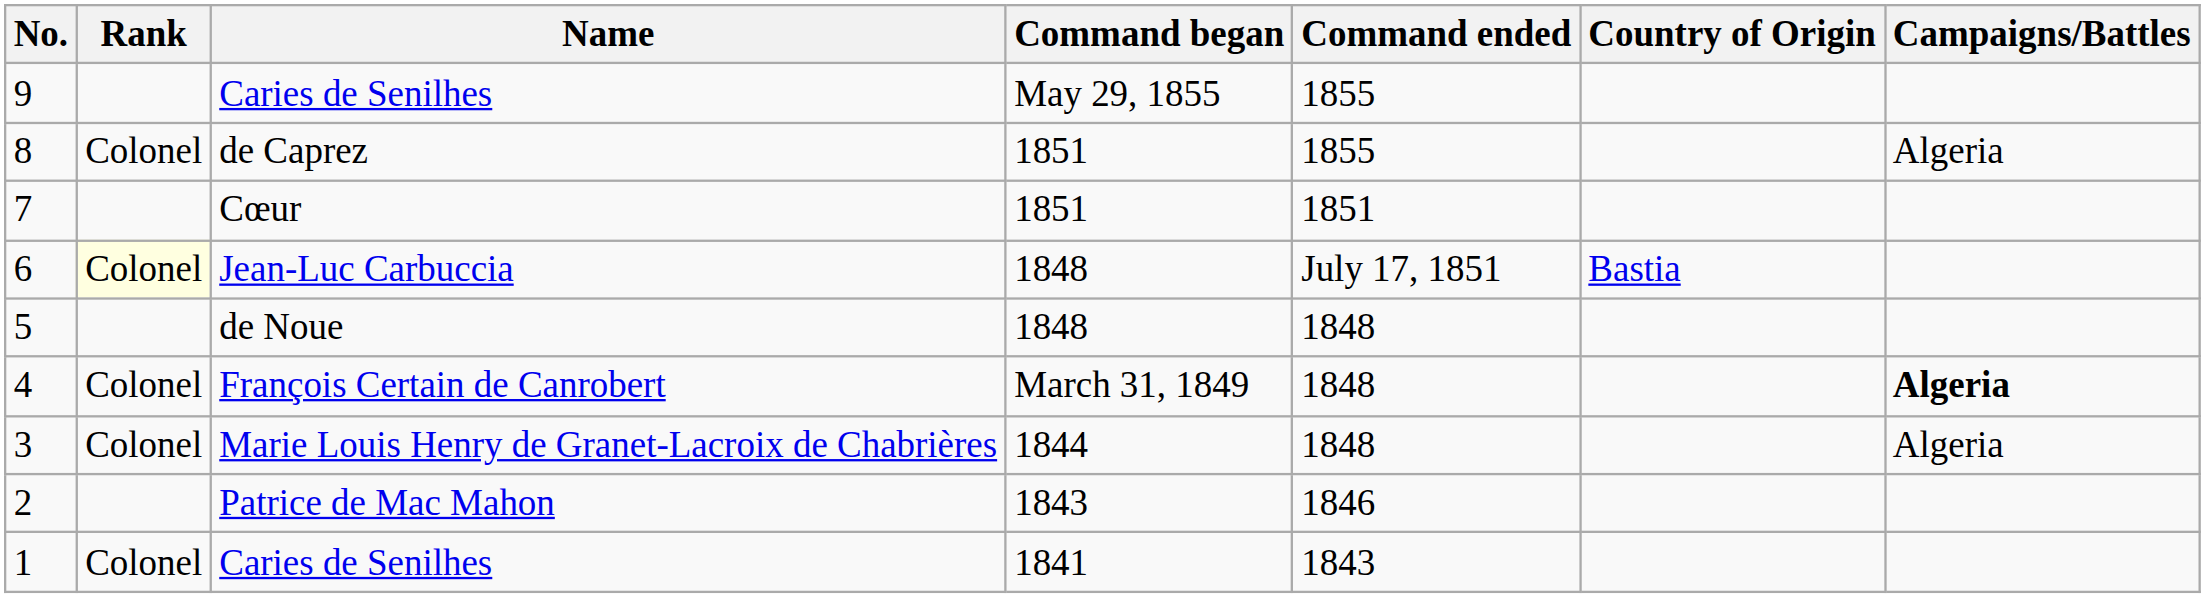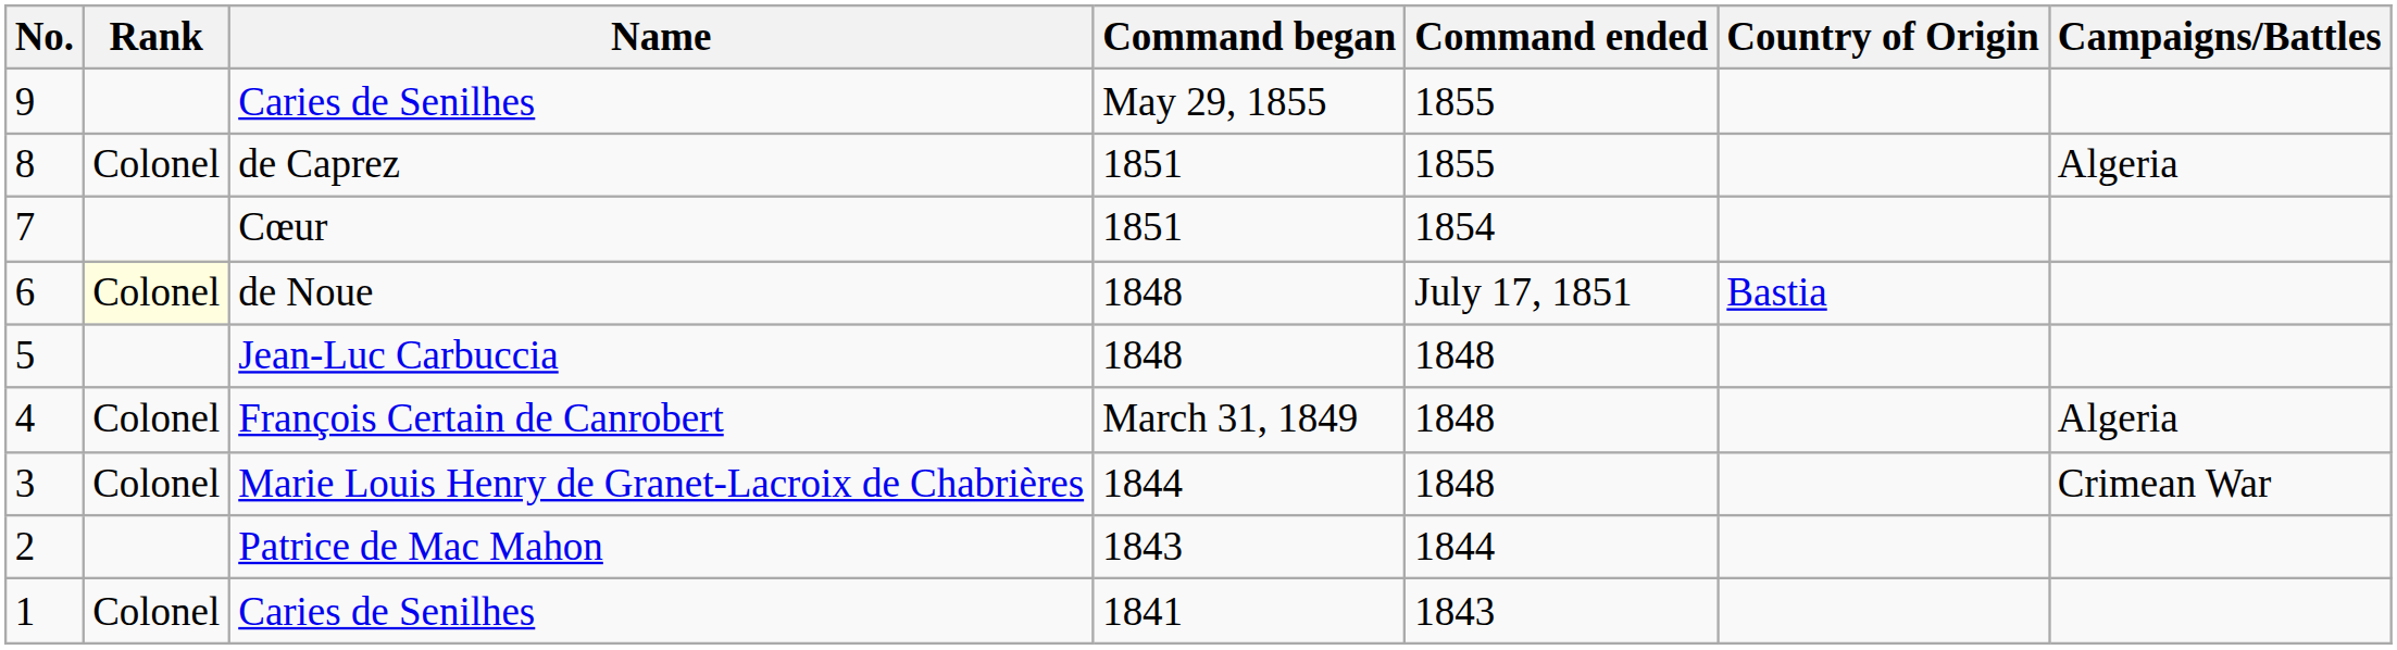7 | Command ended: 1851 -> 1854
6 | Name: Jean-Luc Carbuccia -> de Noue
5 | Name: de Noue -> Jean-Luc Carbuccia
4 | Campaigns/Battles: bold -> normal
3 | Campaigns/Battles: Algeria -> Crimean War
2 | Command ended: 1846 -> 1844
